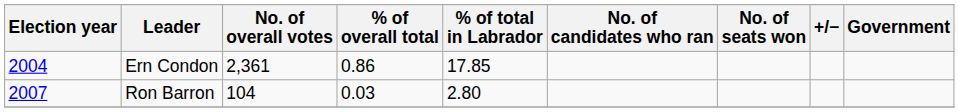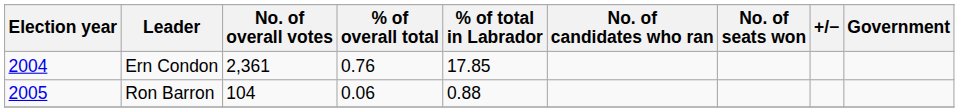Ern Condon | % of overall total: 0.86 -> 0.76
Ron Barron | Election year: 2007 -> 2005
Ron Barron | % of overall total: 0.03 -> 0.06
Ron Barron | % of total in Labrador: 2.80 -> 0.88
